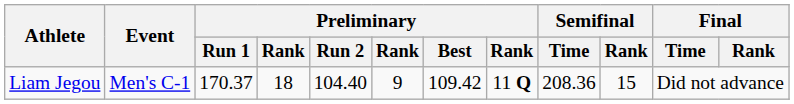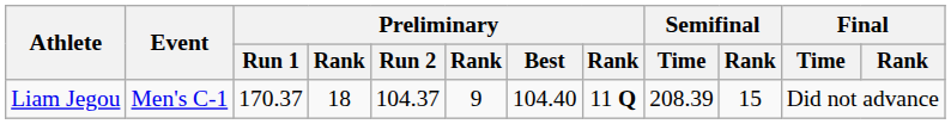Liam Jegou | Preliminary / Run 2: 104.40 -> 104.37
Liam Jegou | Preliminary / Best: 109.42 -> 104.40
Liam Jegou | Semifinal / Time: 208.36 -> 208.39
